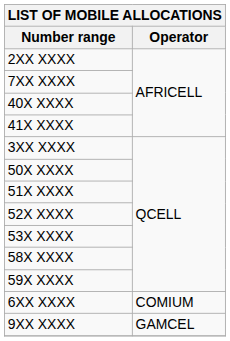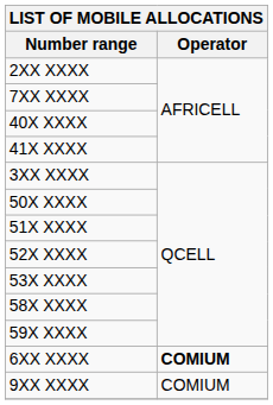6XX XXXX | Operator: normal -> bold
9XX XXXX | Operator: GAMCEL -> COMIUM
